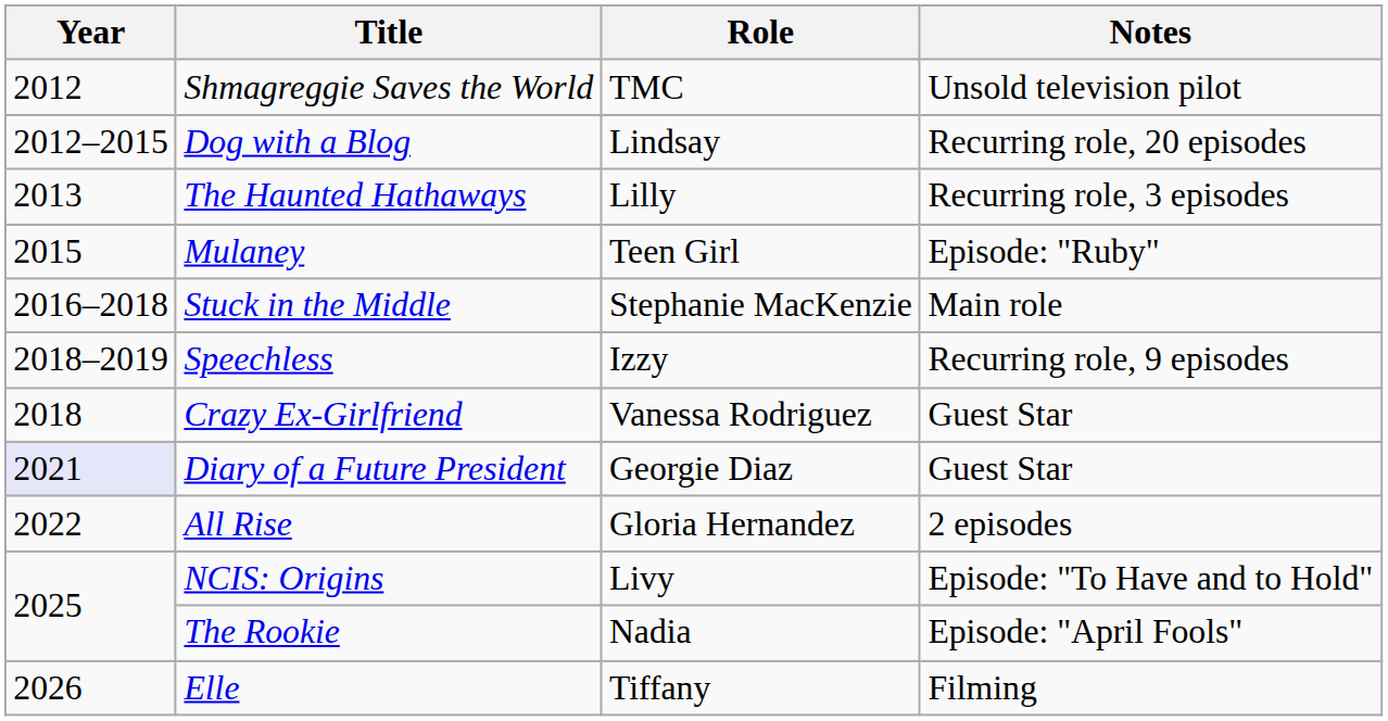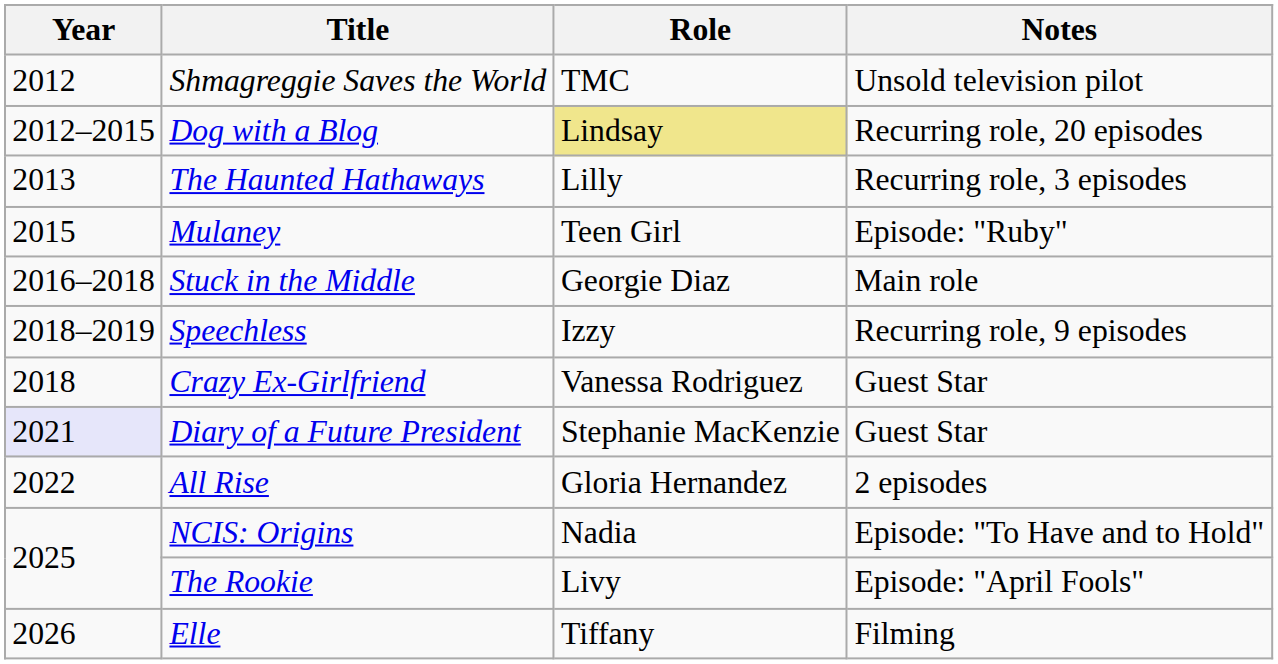Dog with a Blog | Role: no background -> khaki background
Stuck in the Middle | Role: Stephanie MacKenzie -> Georgie Diaz
Diary of a Future President | Role: Georgie Diaz -> Stephanie MacKenzie
NCIS: Origins | Role: Livy -> Nadia
The Rookie | Role: Nadia -> Livy
